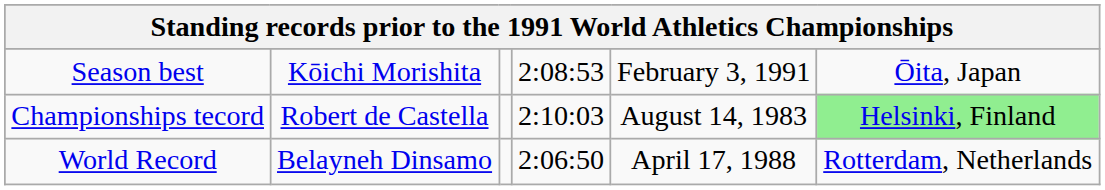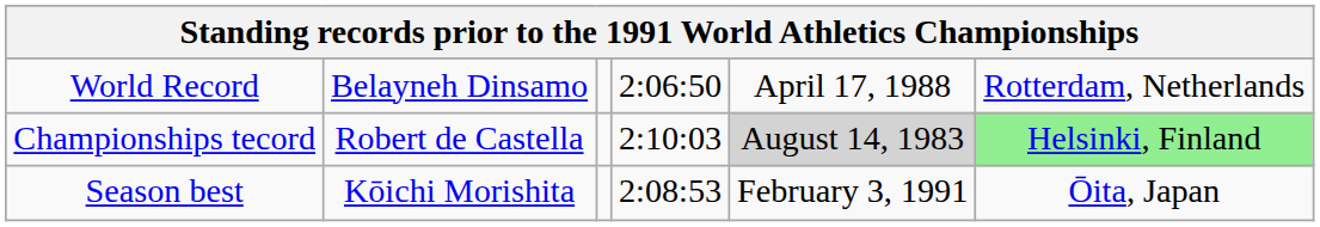rows swapped: World Record <-> Season best
Championships tecord | column 5: no background -> lightgrey background
